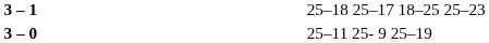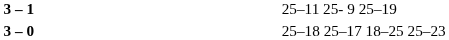3 – 1 | column 4: 25–18 25–17 18–25 25–23 -> 25–11 25- 9 25–19
3 – 0 | column 4: 25–11 25- 9 25–19 -> 25–18 25–17 18–25 25–23
